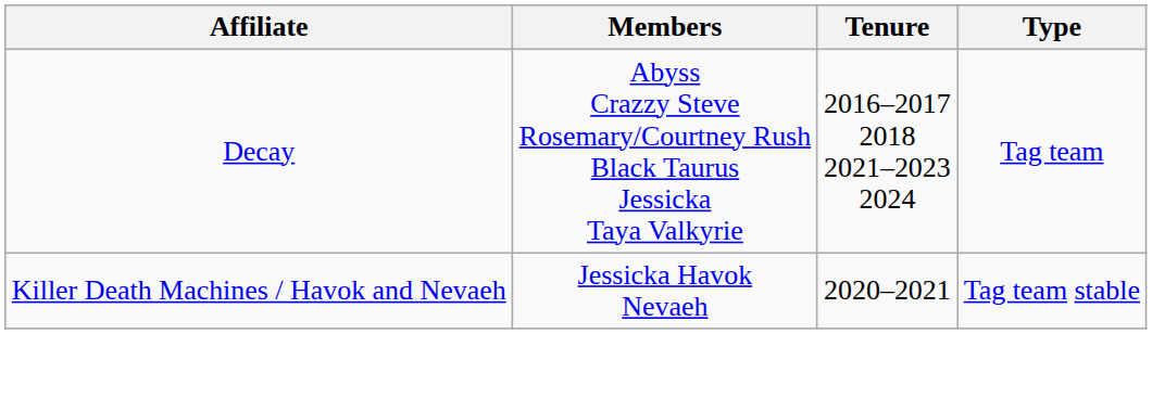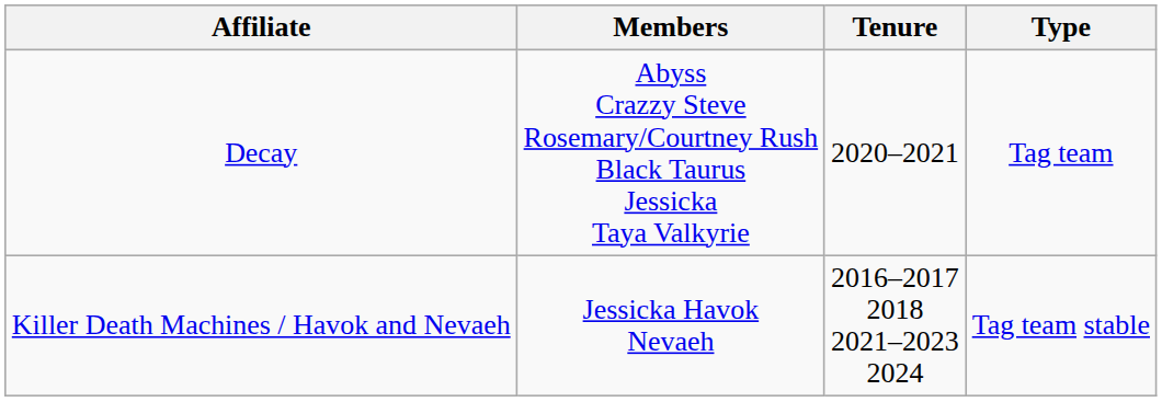Decay | Tenure: 2016–2017 2018 2021–2023 2024 -> 2020–2021
Killer Death Machines / Havok and Nevaeh | Tenure: 2020–2021 -> 2016–2017 2018 2021–2023 2024
